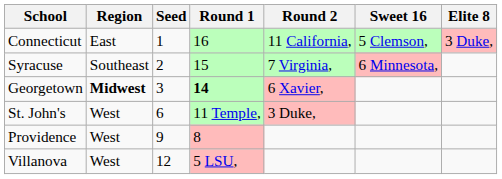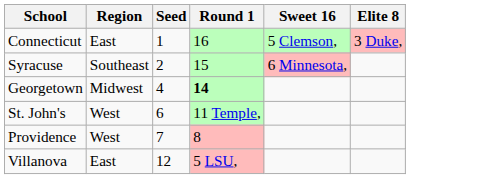- column: Round 2 | 11 California, | 7 Virginia, | 6 Xavier, | 3 Duke,
Georgetown | Region: bold -> normal
Georgetown | Seed: 3 -> 4
Providence | Seed: 9 -> 7
Villanova | Region: West -> East
